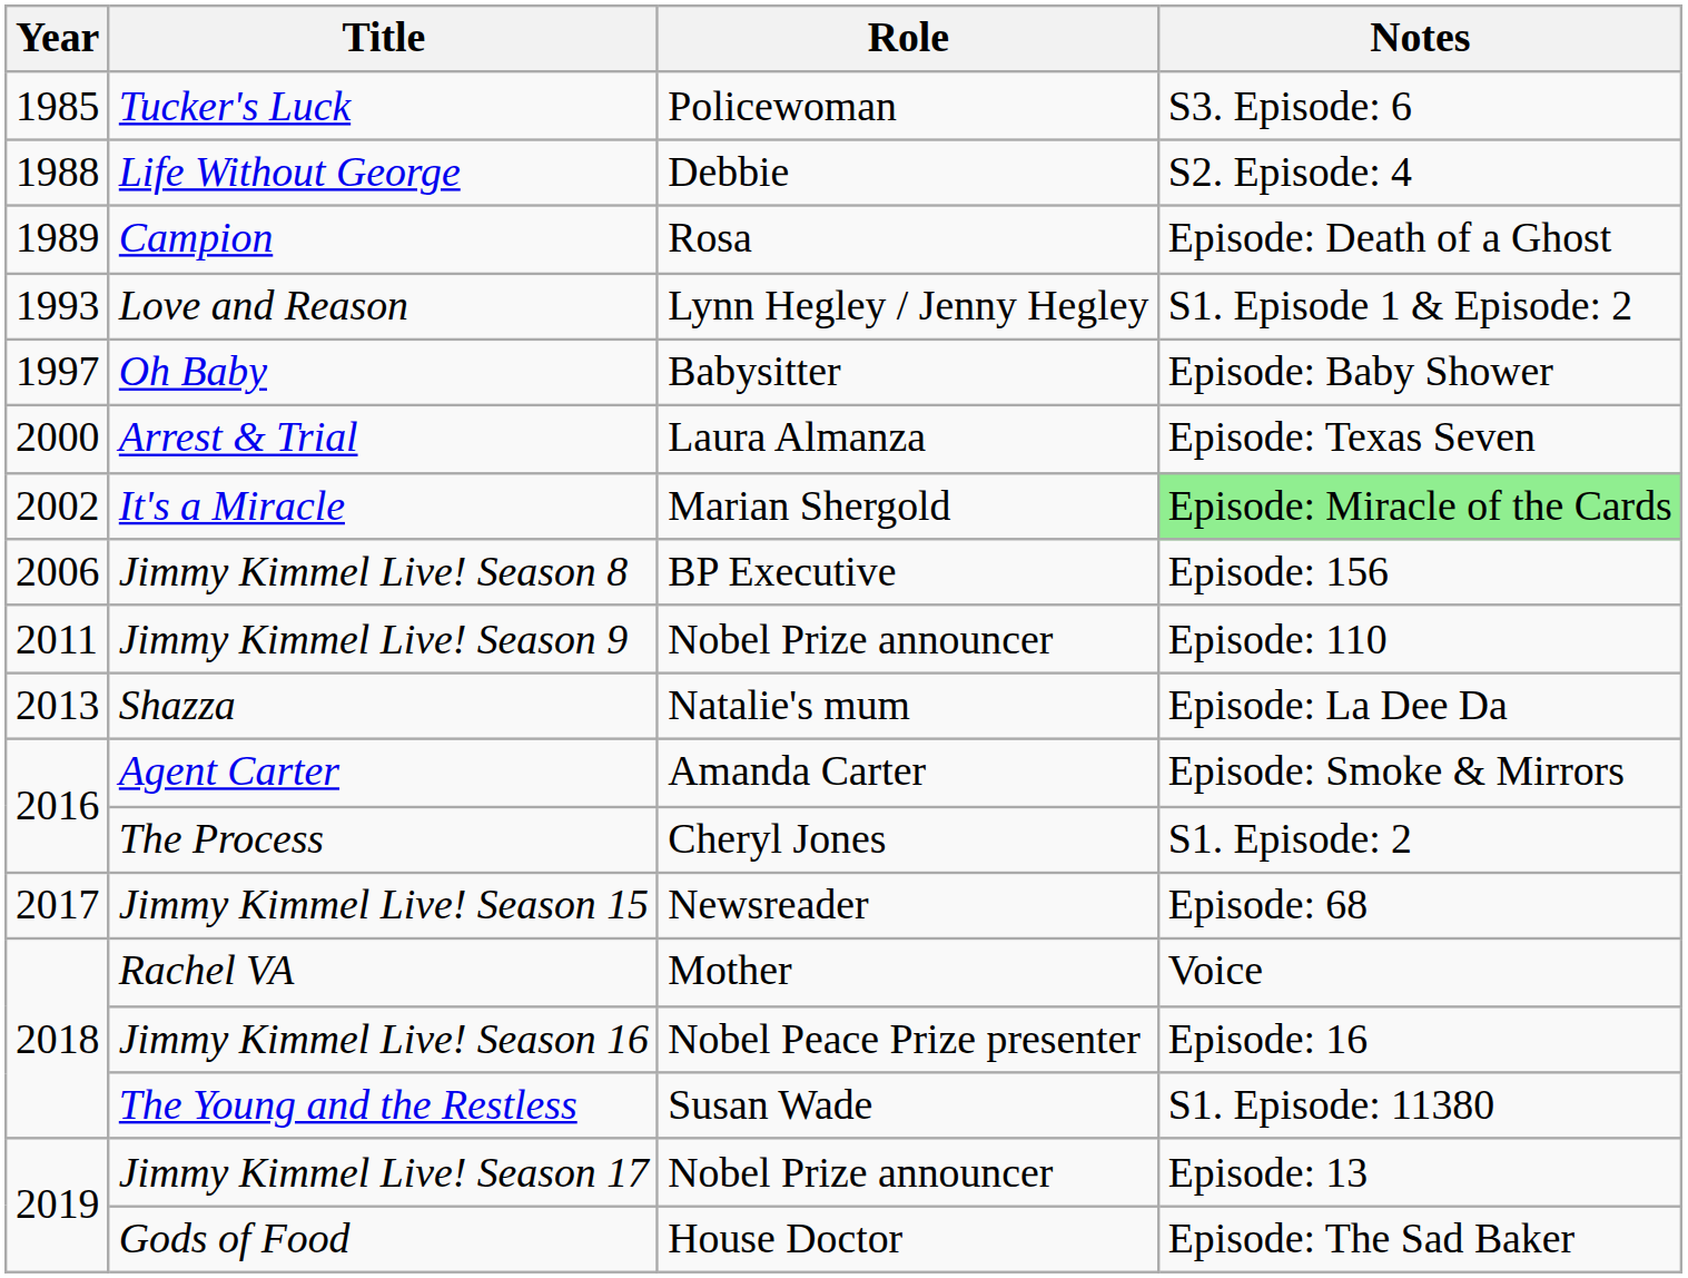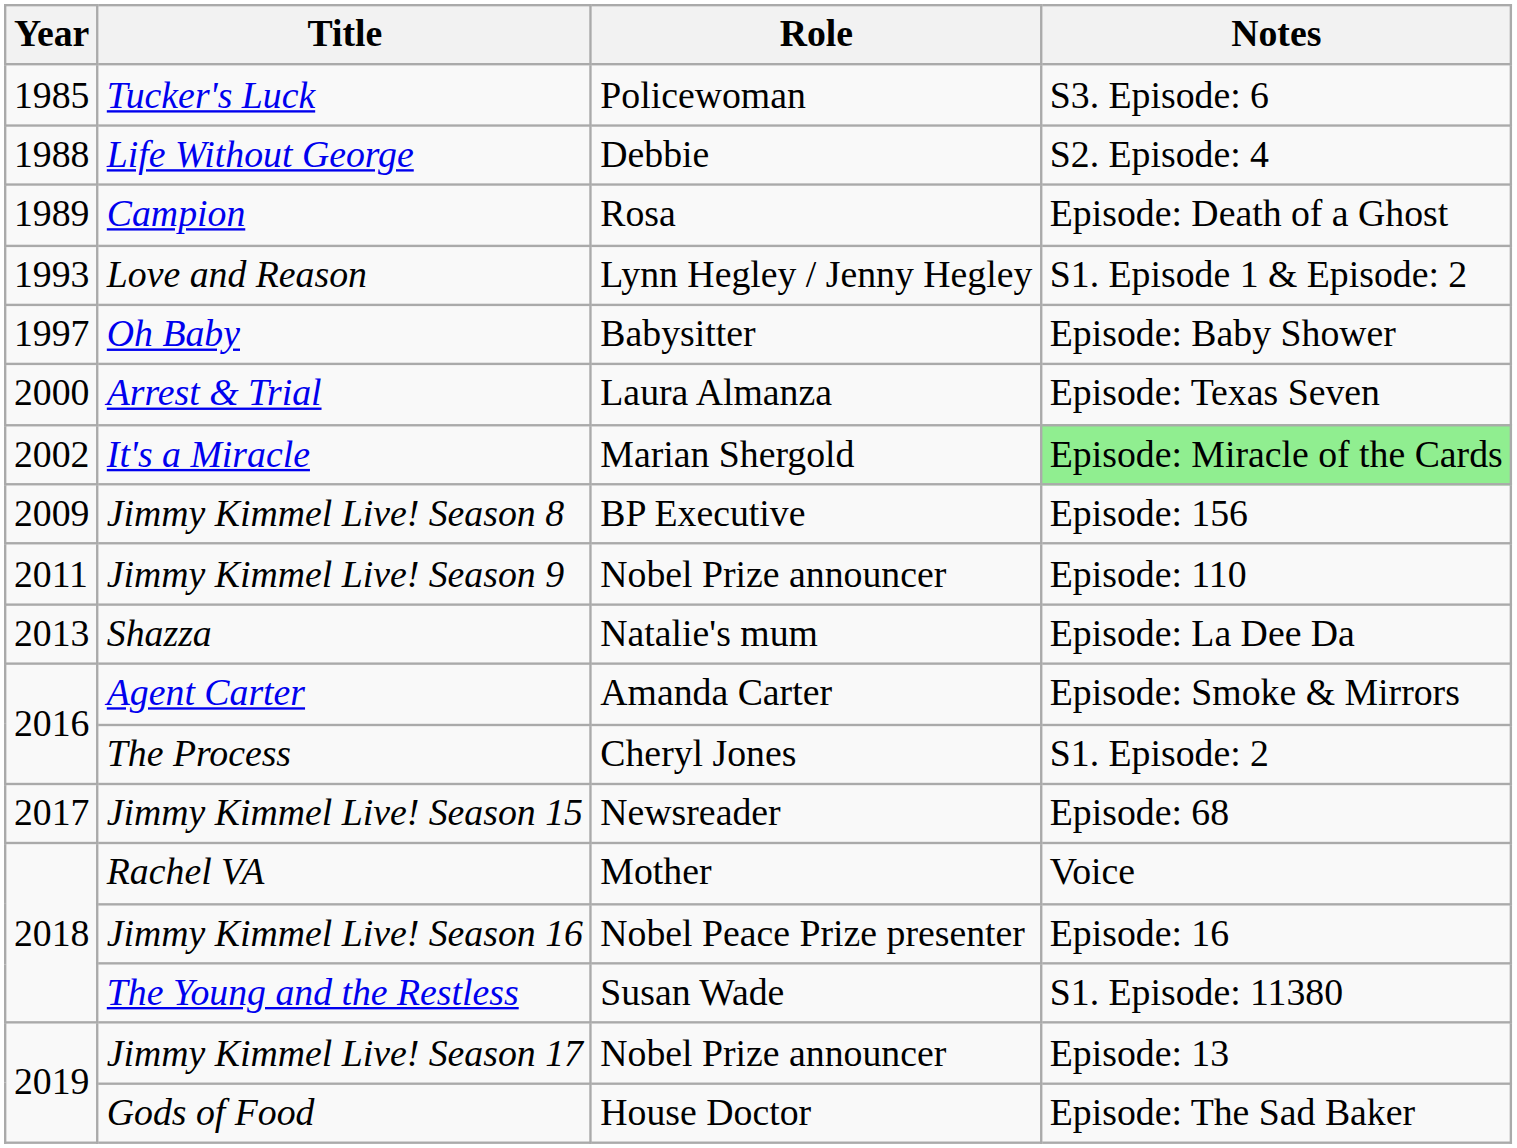Jimmy Kimmel Live! Season 8 | Year: 2006 -> 2009
